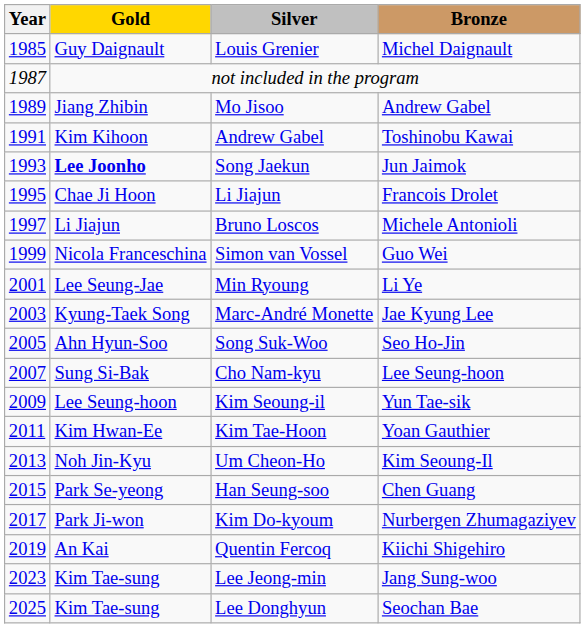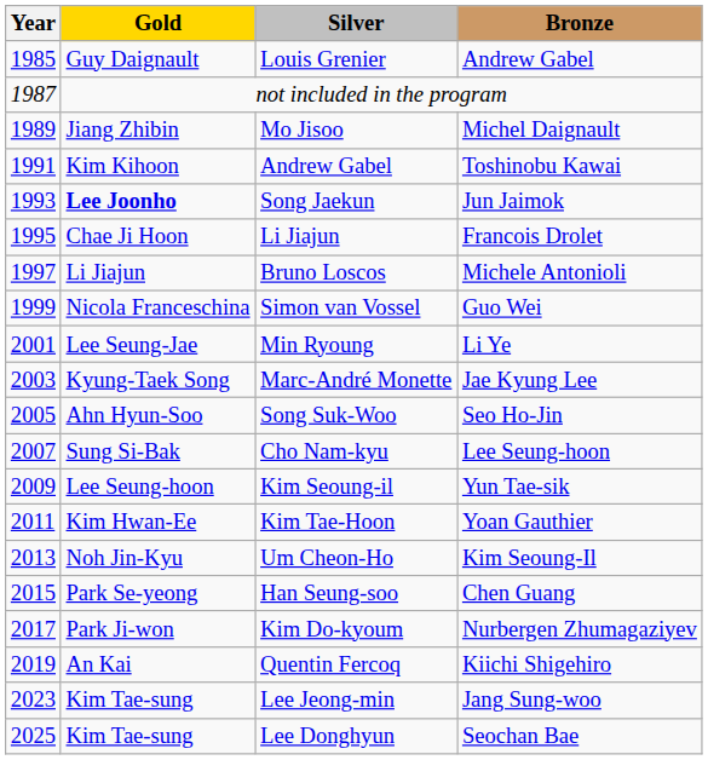Louis Grenier | Bronze: Michel Daignault -> Andrew Gabel
Mo Jisoo | Bronze: Andrew Gabel -> Michel Daignault
